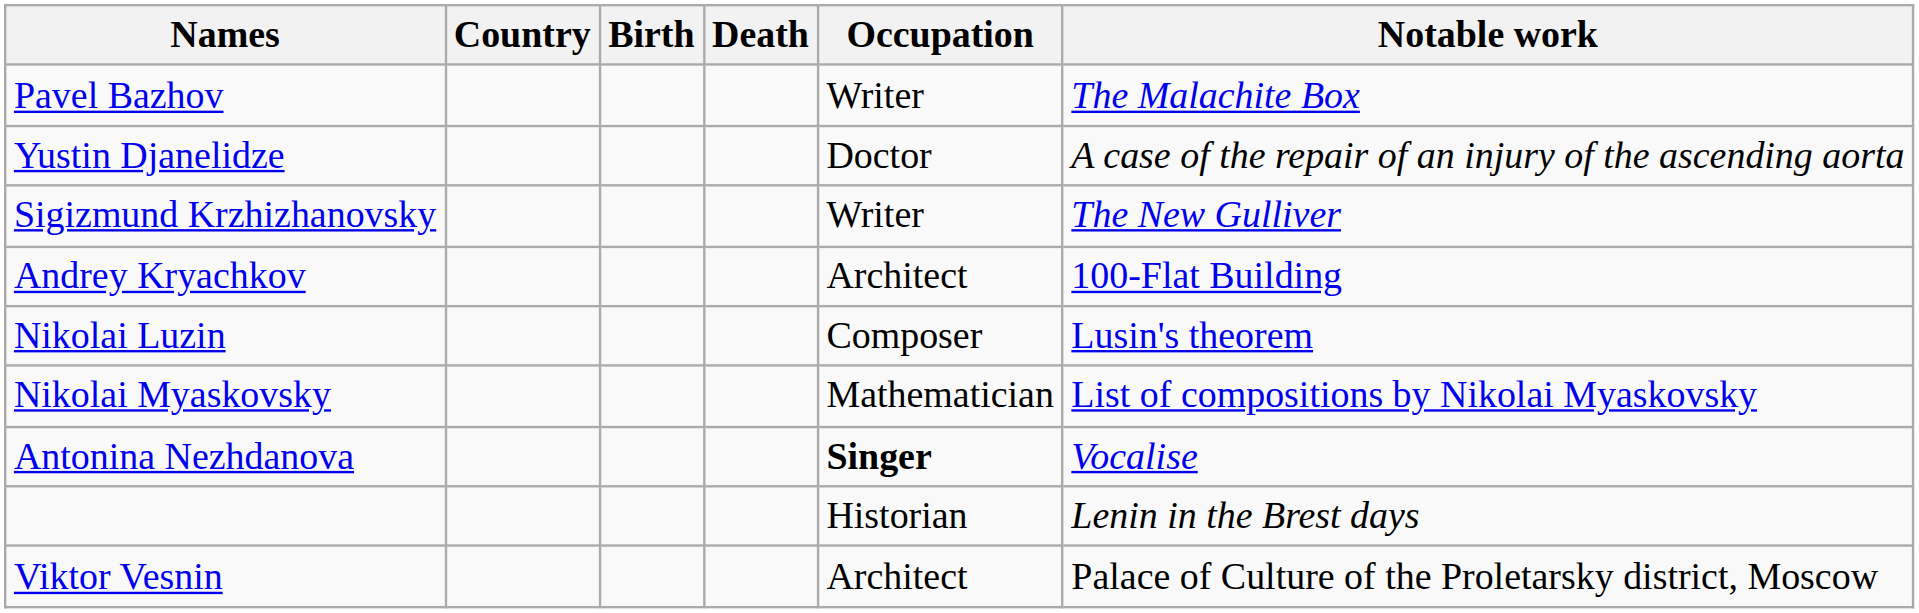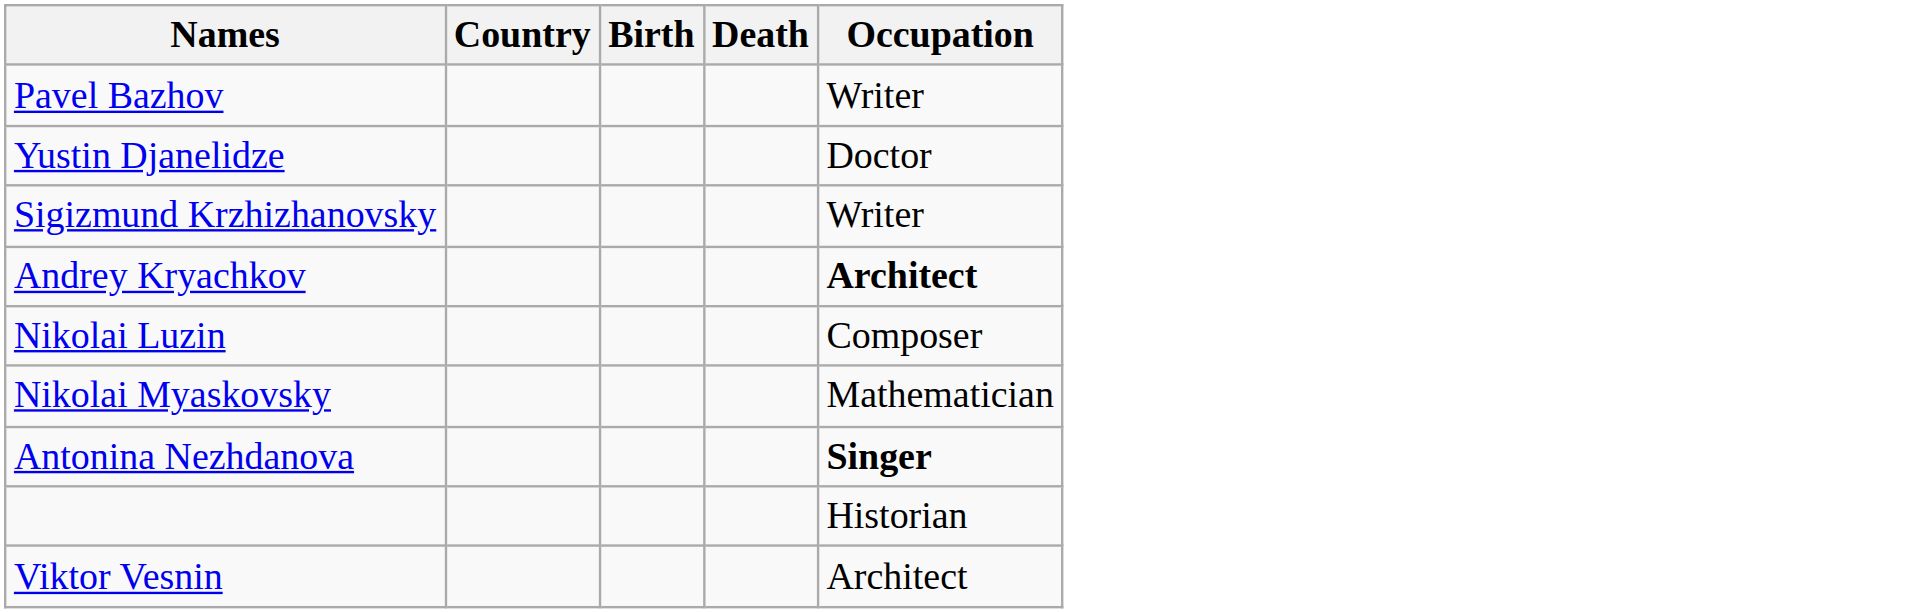- column: Notable work | The Malachite Box | A case of the repair of an injury of the ascending aorta | The New Gulliver | 100-Flat Building | Lusin's theorem | List of compositions by Nikolai Myaskovsky | Vocalise | Lenin in the Brest days | Palace of Culture of the Proletarsky district, Moscow
Andrey Kryachkov | Occupation: normal -> bold
